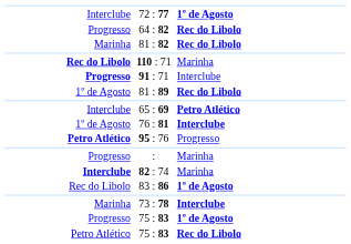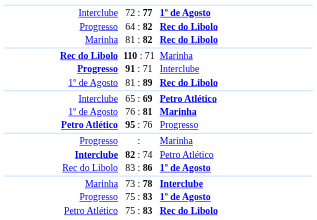76 : 81 | column 3: Interclube -> Marinha
82 : 74 | column 3: Marinha -> Petro Atlético
